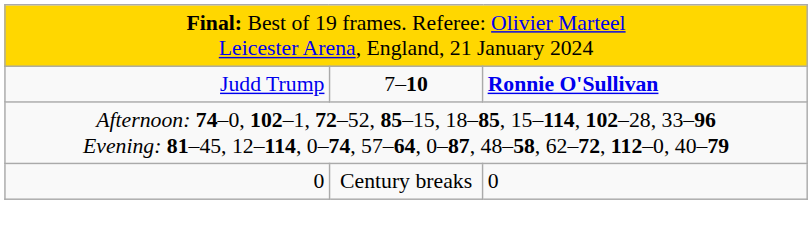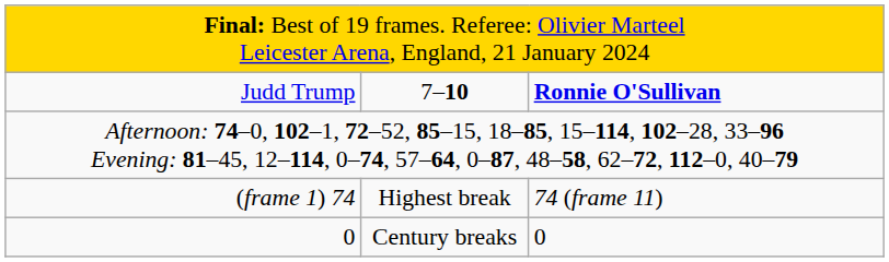+ row: (frame 1) 74 | Highest break | 74 (frame 11)
